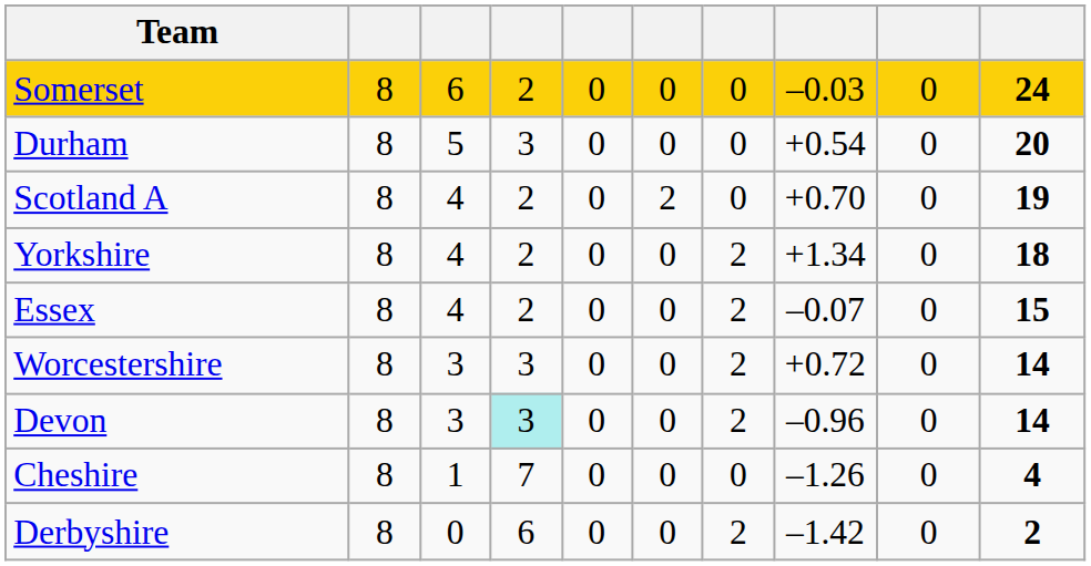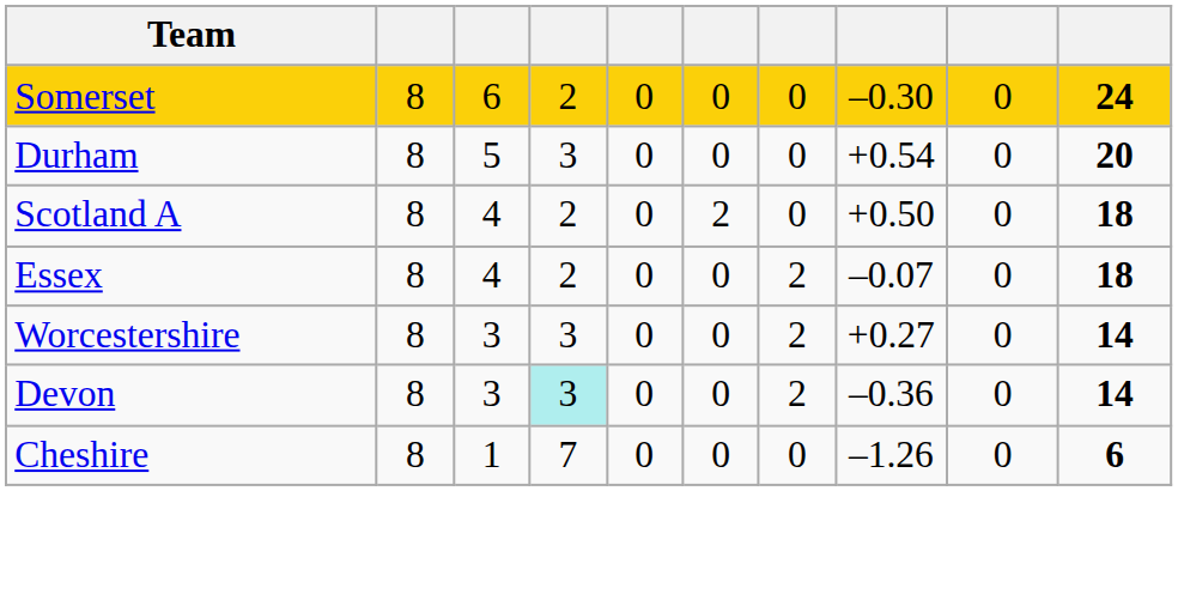Somerset | column 8: –0.03 -> –0.30
Scotland A | column 8: +0.70 -> +0.50
Scotland A | column 10: 19 -> 18
- row: Yorkshire | 8 | 4 | 2 | 0 | 0 | 2 | +1.34 | 0 | 18
Essex | column 10: 15 -> 18
Worcestershire | column 8: +0.72 -> +0.27
Devon | column 8: –0.96 -> –0.36
Cheshire | column 10: 4 -> 6
- row: Derbyshire | 8 | 0 | 6 | 0 | 0 | 2 | –1.42 | 0 | 2
